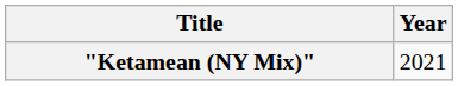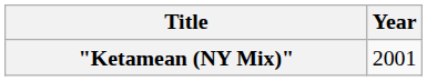"Ketamean (NY Mix)" | Year: 2021 -> 2001
